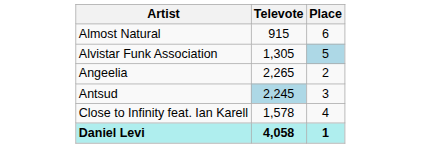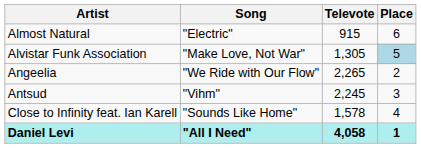+ column: Song | "Electric" | "Make Love, Not War" | "We Ride with Our Flow" | "Vihm" | "Sounds Like Home" | "All I Need"
Antsud | Televote: lightblue background -> no background
